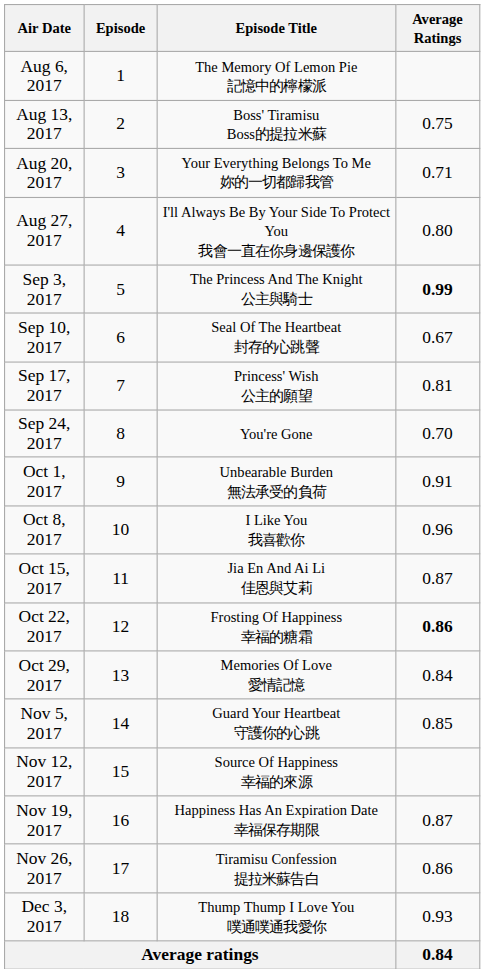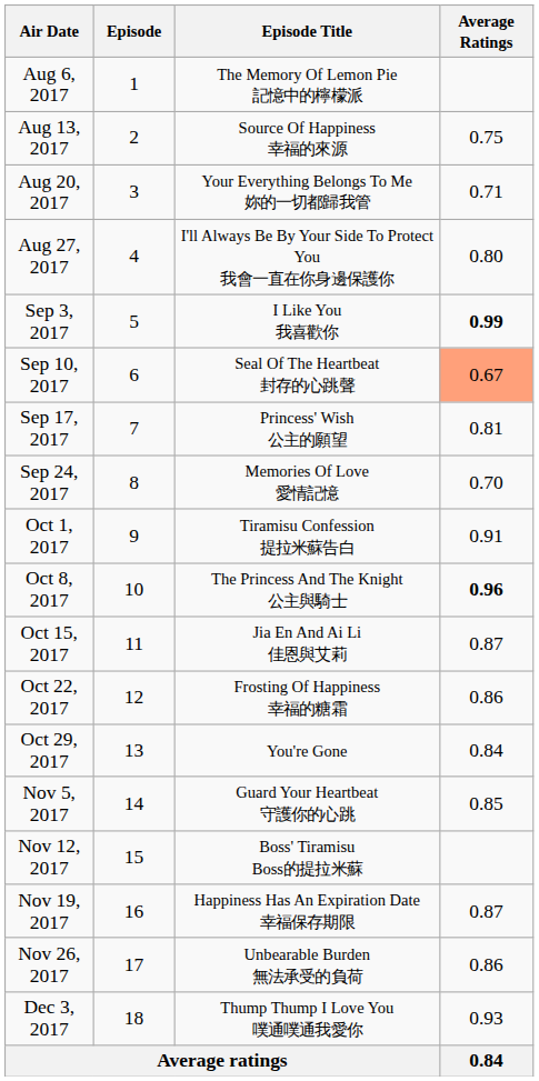Aug 13, 2017 | Episode Title: Boss' Tiramisu Boss的提拉米蘇 -> Source Of Happiness 幸福的來源
Sep 3, 2017 | Episode Title: The Princess And The Knight 公主與騎士 -> I Like You 我喜歡你
Sep 10, 2017 | Average Ratings: no background -> lightsalmon background
Sep 24, 2017 | Episode Title: You're Gone -> Memories Of Love 愛情記憶
Oct 1, 2017 | Episode Title: Unbearable Burden 無法承受的負荷 -> Tiramisu Confession 提拉米蘇告白
Oct 8, 2017 | Episode Title: I Like You 我喜歡你 -> The Princess And The Knight 公主與騎士
Oct 8, 2017 | Average Ratings: normal -> bold
Oct 22, 2017 | Average Ratings: bold -> normal
Oct 29, 2017 | Episode Title: Memories Of Love 愛情記憶 -> You're Gone
Nov 12, 2017 | Episode Title: Source Of Happiness 幸福的來源 -> Boss' Tiramisu Boss的提拉米蘇
Nov 26, 2017 | Episode Title: Tiramisu Confession 提拉米蘇告白 -> Unbearable Burden 無法承受的負荷
